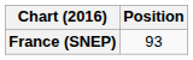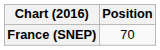France (SNEP) | Position: 93 -> 70
